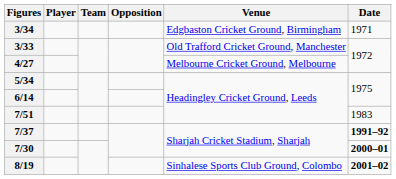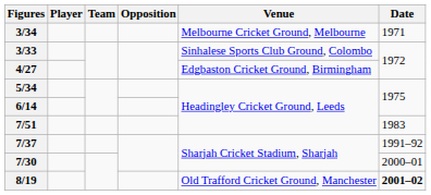3/34 | Venue: Edgbaston Cricket Ground, Birmingham -> Melbourne Cricket Ground, Melbourne
3/33 | Venue: Old Trafford Cricket Ground, Manchester -> Sinhalese Sports Club Ground, Colombo
4/27 | Venue: Melbourne Cricket Ground, Melbourne -> Edgbaston Cricket Ground, Birmingham
7/37 | Date: bold -> normal
7/30 | Date: bold -> normal
8/19 | Venue: Sinhalese Sports Club Ground, Colombo -> Old Trafford Cricket Ground, Manchester
